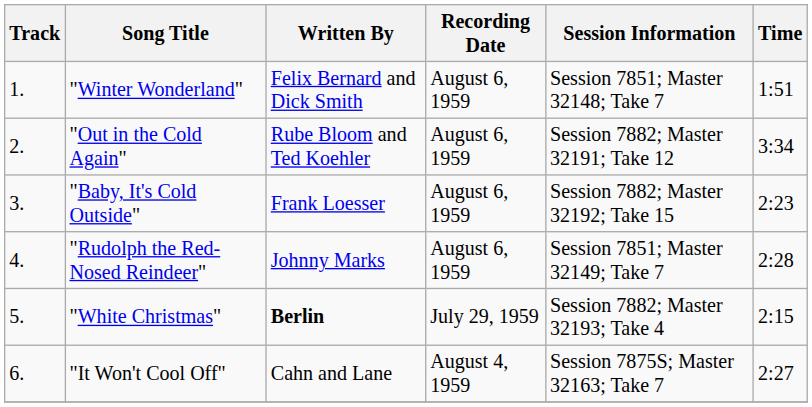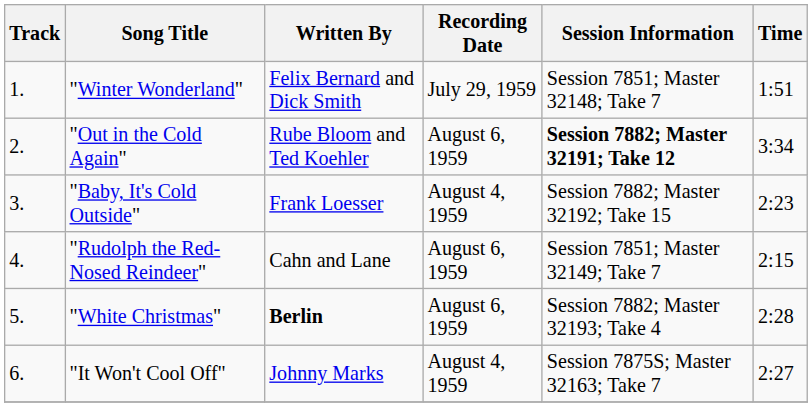"Winter Wonderland" | Recording Date: August 6, 1959 -> July 29, 1959
"Out in the Cold Again" | Session Information: normal -> bold
"Baby, It's Cold Outside" | Recording Date: August 6, 1959 -> August 4, 1959
"Rudolph the Red-Nosed Reindeer" | Written By: Johnny Marks -> Cahn and Lane
"Rudolph the Red-Nosed Reindeer" | Time: 2:28 -> 2:15
"White Christmas" | Recording Date: July 29, 1959 -> August 6, 1959
"White Christmas" | Time: 2:15 -> 2:28
"It Won't Cool Off" | Written By: Cahn and Lane -> Johnny Marks
